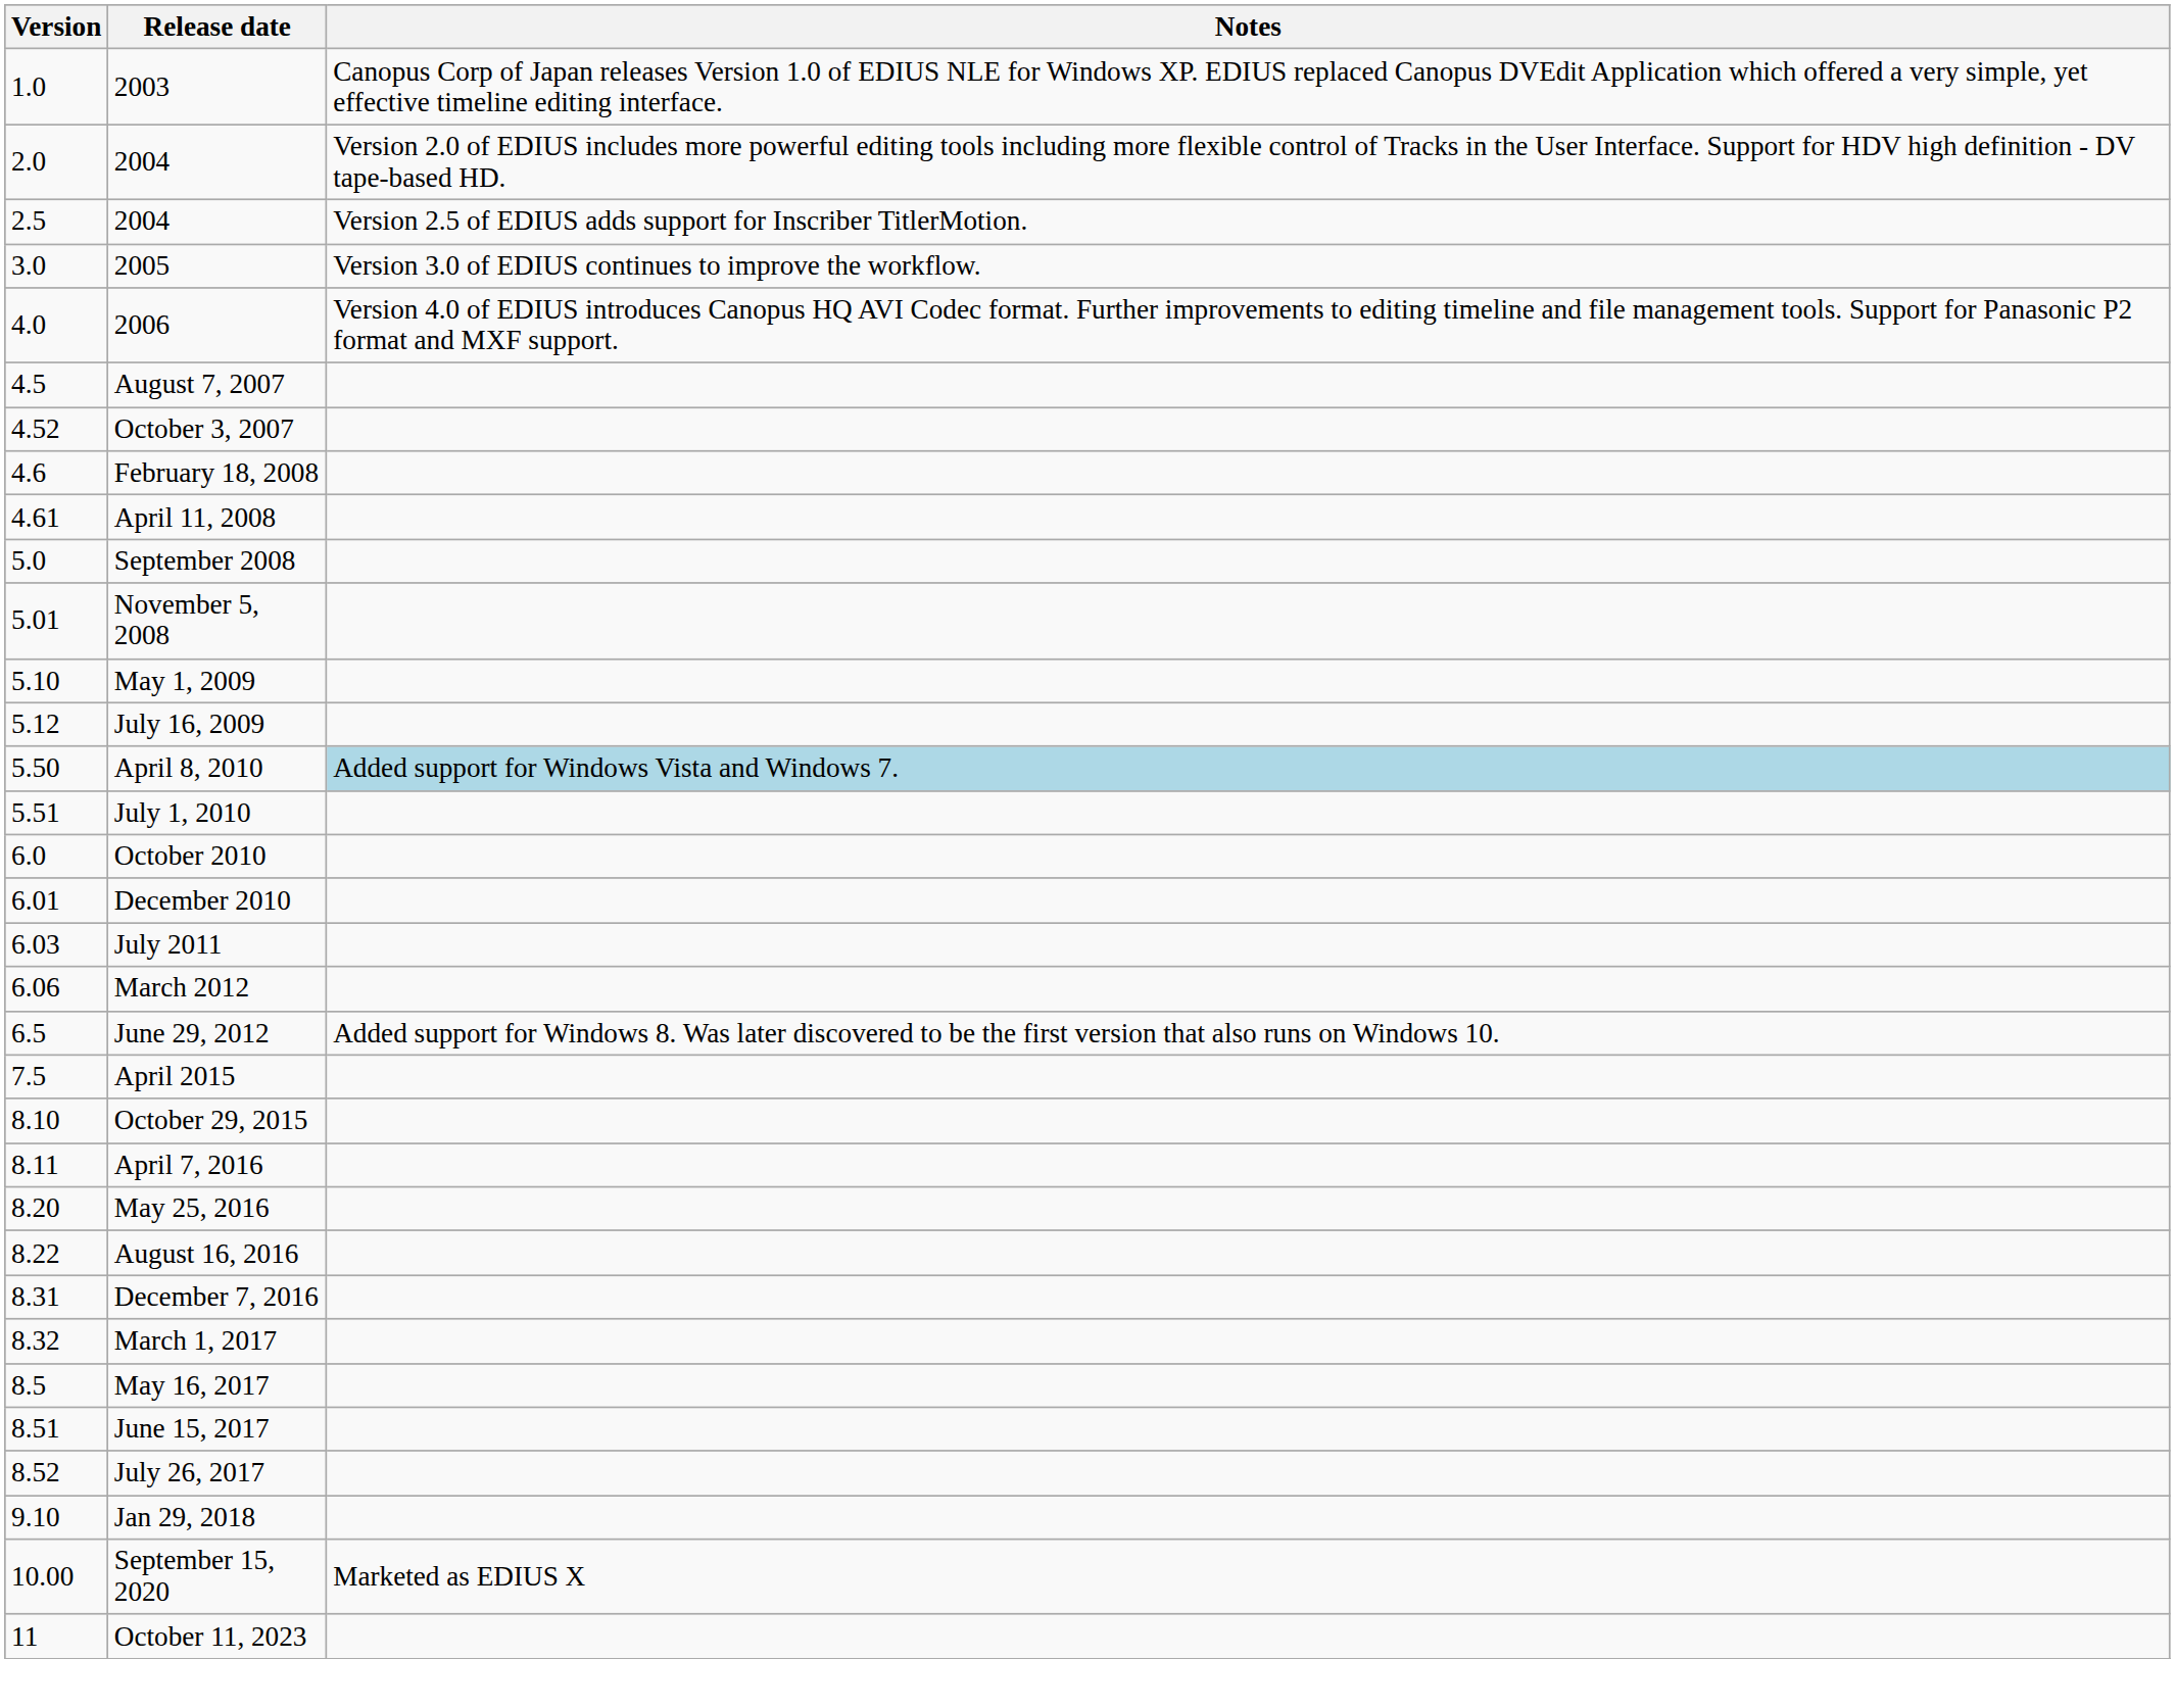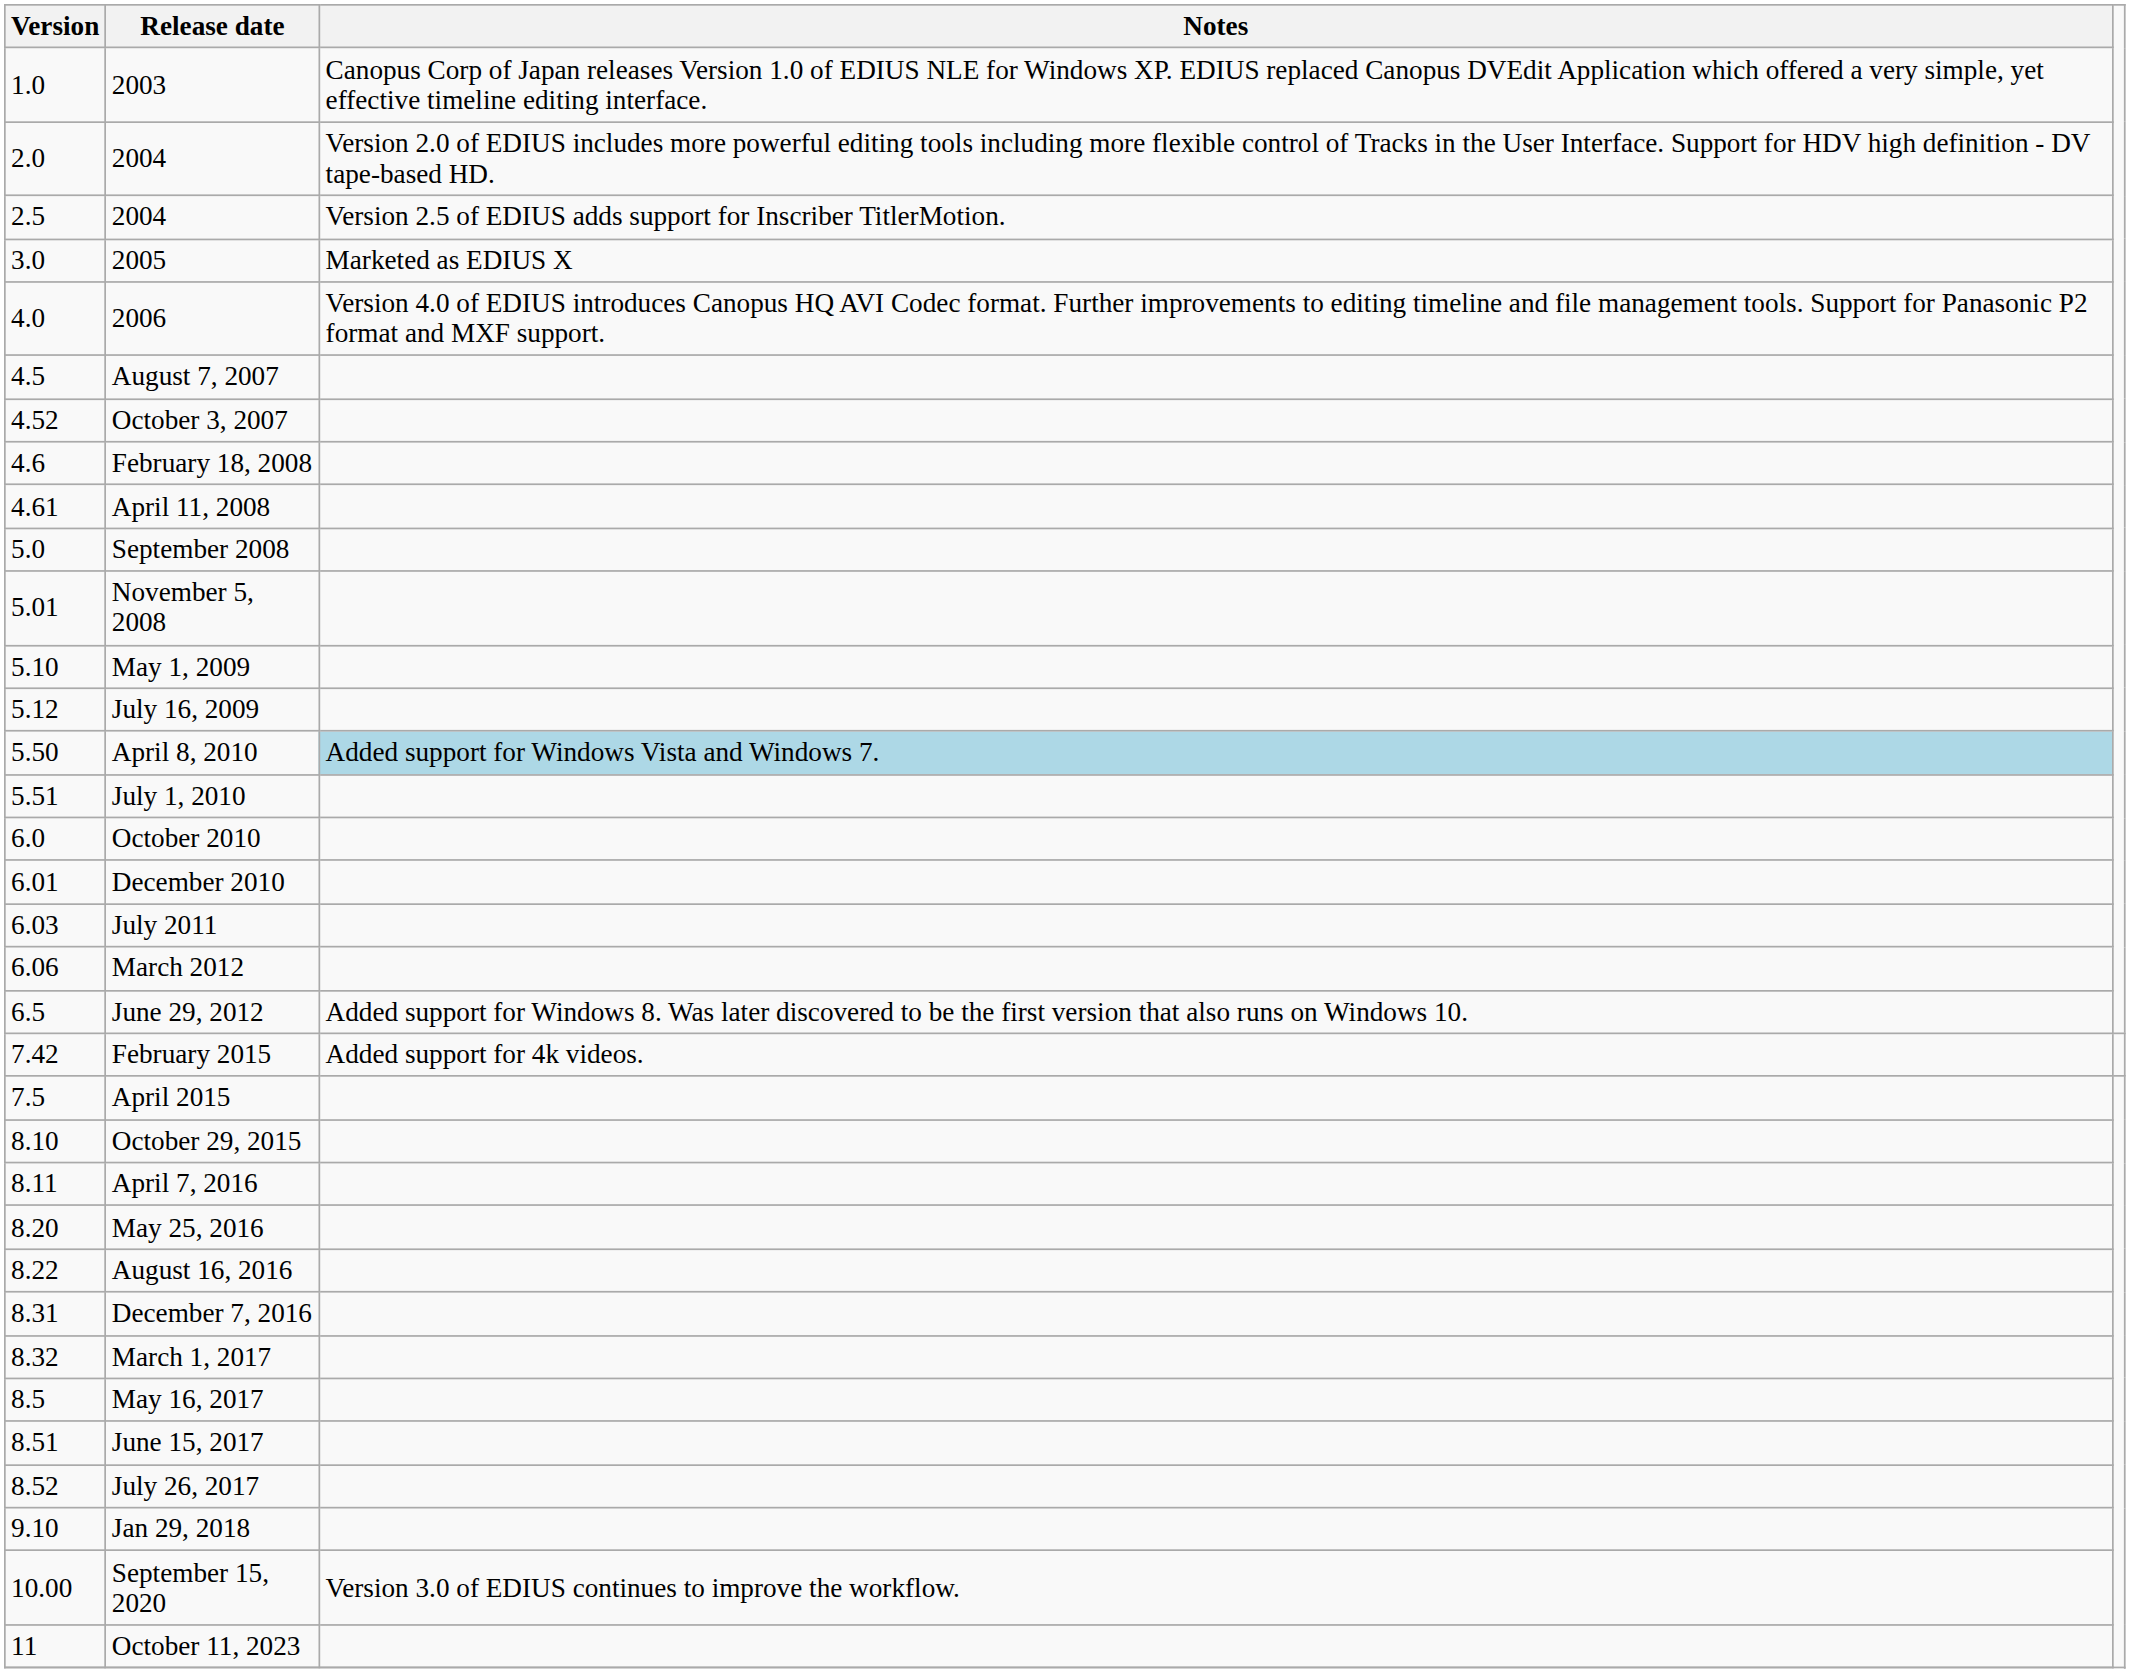2005 | Notes: Version 3.0 of EDIUS continues to improve the workflow. -> Marketed as EDIUS X
+ row: 7.42 | February 2015 | Added support for 4k videos.
September 15, 2020 | Notes: Marketed as EDIUS X -> Version 3.0 of EDIUS continues to improve the workflow.
